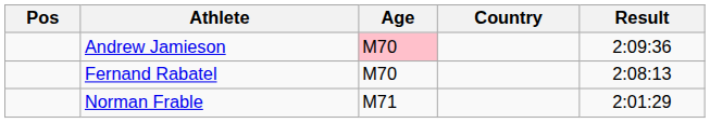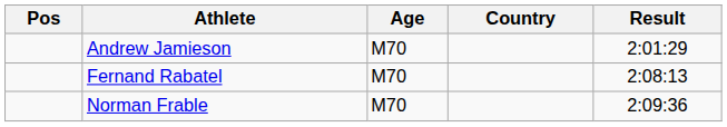Andrew Jamieson | Age: pink background -> no background
Andrew Jamieson | Result: 2:09:36 -> 2:01:29
Norman Frable | Age: M71 -> M70
Norman Frable | Result: 2:01:29 -> 2:09:36
